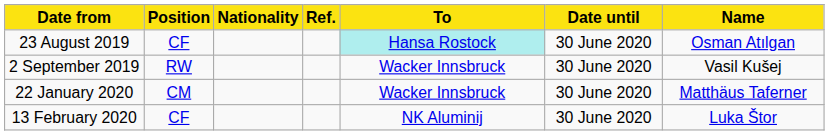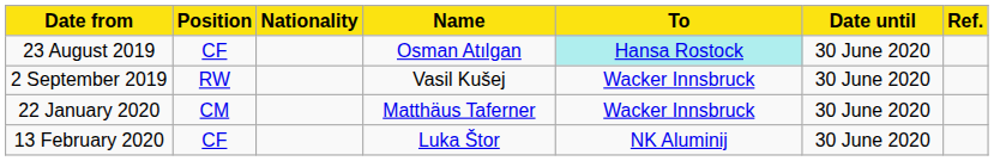columns swapped: Name <-> Ref.
